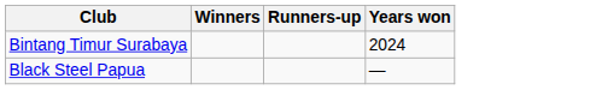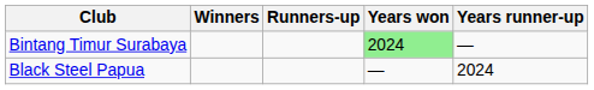+ column: Years runner-up | — | 2024
Bintang Timur Surabaya | Years won: no background -> lightgreen background
